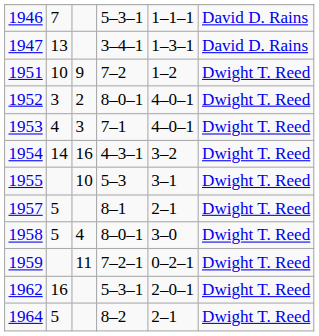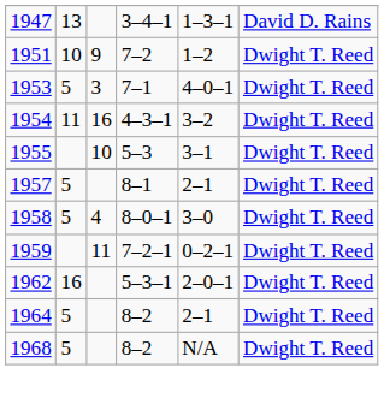- row: 1946 | 7 | 5–3–1 | 1–1–1 | David D. Rains
- row: 1952 | 3 | 2 | 8–0–1 | 4–0–1 | Dwight T. Reed
1953 | column 2: 4 -> 5
1954 | column 2: 14 -> 11
+ row: 1968 | 5 | 8–2 | N/A | Dwight T. Reed
